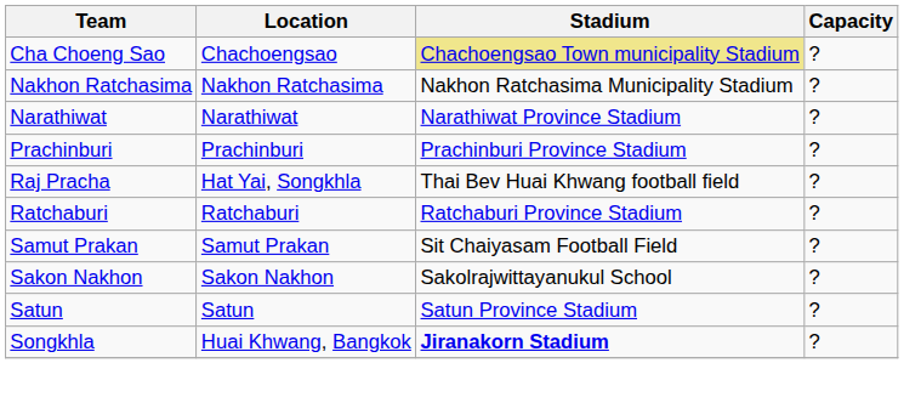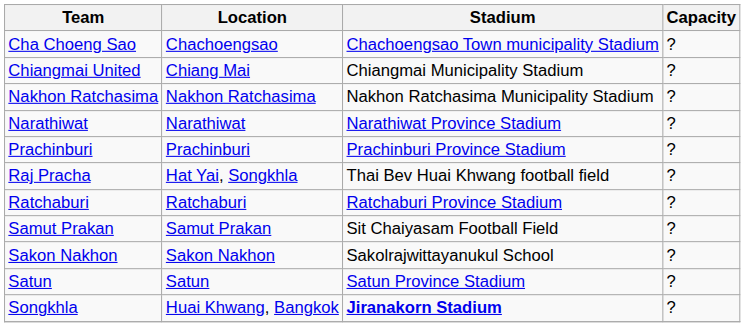Cha Choeng Sao | Stadium: khaki background -> no background
+ row: Chiangmai United | Chiang Mai | Chiangmai Municipality Stadium | ?
